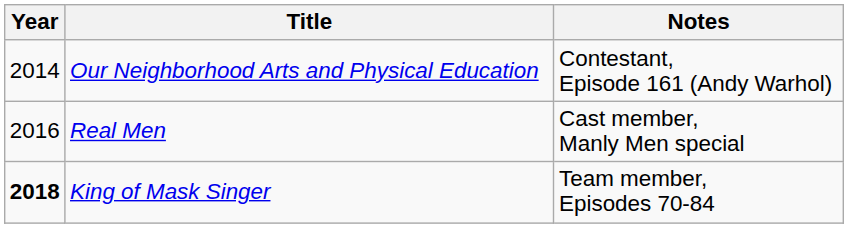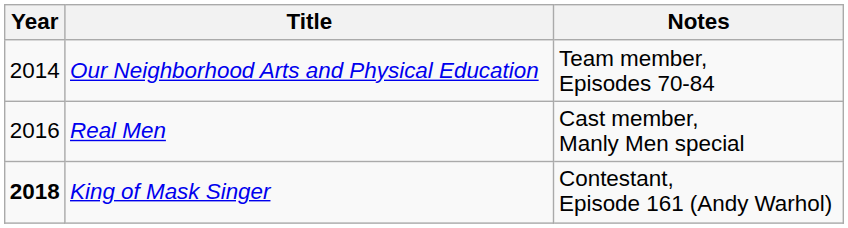Our Neighborhood Arts and Physical Education | Notes: Contestant, Episode 161 (Andy Warhol) -> Team member, Episodes 70-84
King of Mask Singer | Notes: Team member, Episodes 70-84 -> Contestant, Episode 161 (Andy Warhol)
